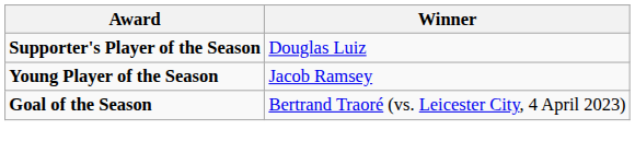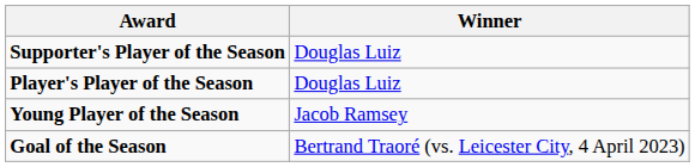+ row: Player's Player of the Season | Douglas Luiz
